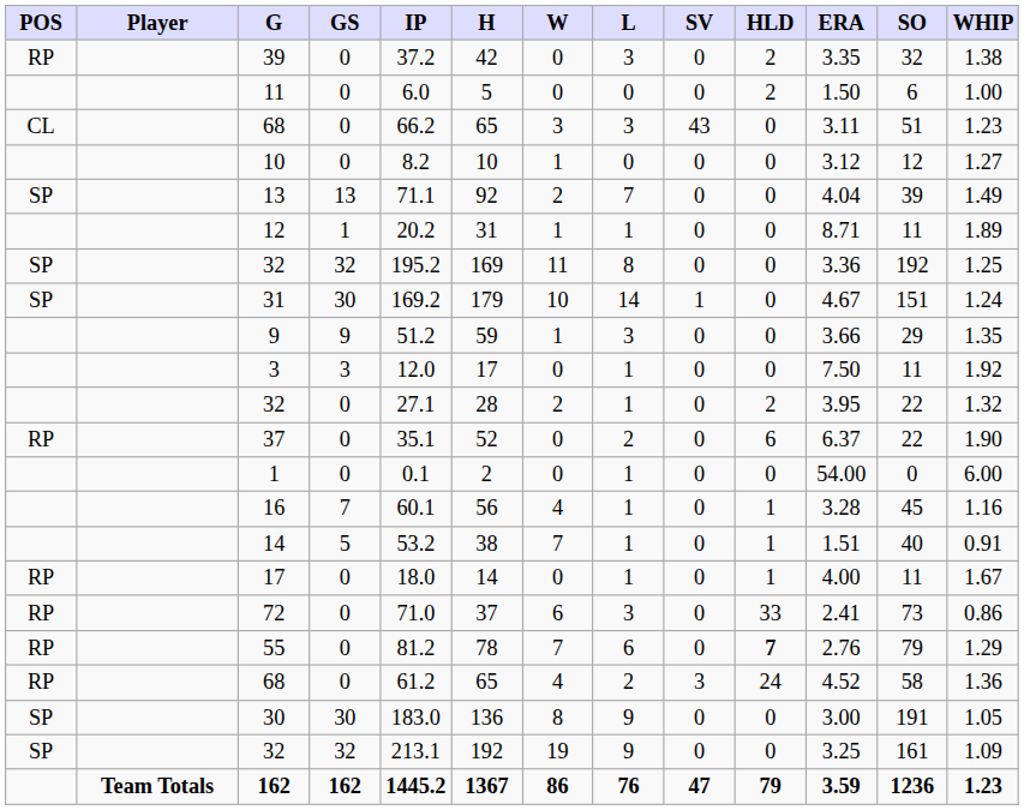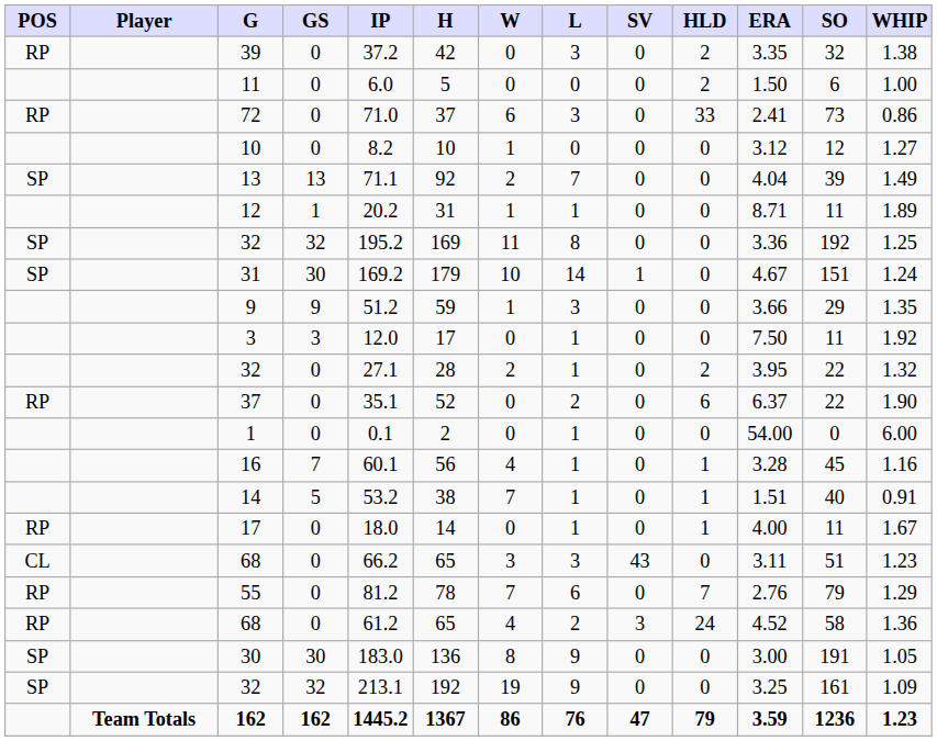rows swapped: 72 <-> CL / 68
55 | HLD: bold -> normal
